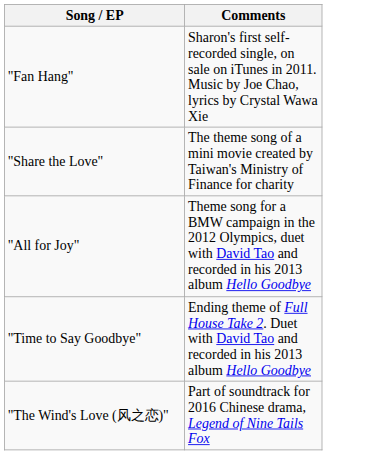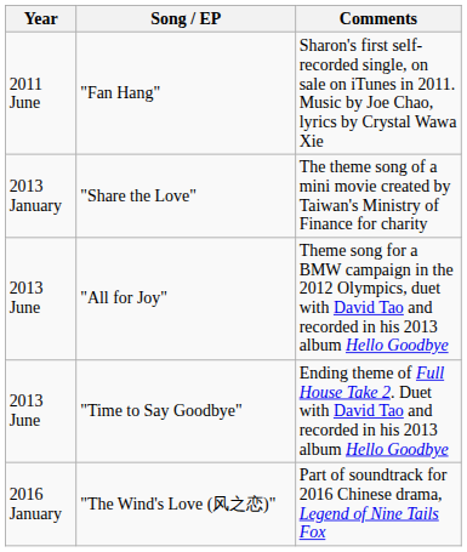+ column: Year | 2011 June | 2013 January | 2013 June | 2013 June | 2016 January
